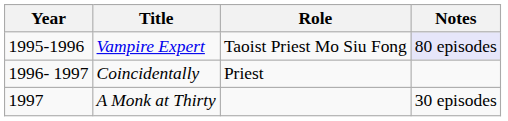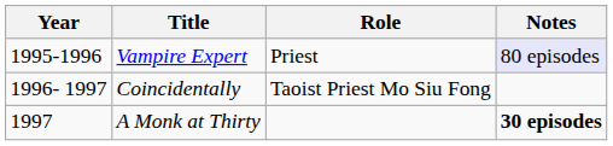Vampire Expert | Role: Taoist Priest Mo Siu Fong -> Priest
Coincidentally | Role: Priest -> Taoist Priest Mo Siu Fong
A Monk at Thirty | Notes: normal -> bold
